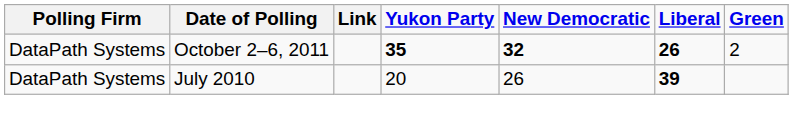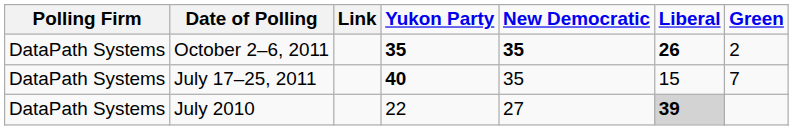October 2–6, 2011 | New Democratic: 32 -> 35
+ row: DataPath Systems | July 17–25, 2011 | 40 | 35 | 15 | 7
July 2010 | Yukon Party: 20 -> 22
July 2010 | New Democratic: 26 -> 27
July 2010 | Liberal: no background -> lightgrey background
